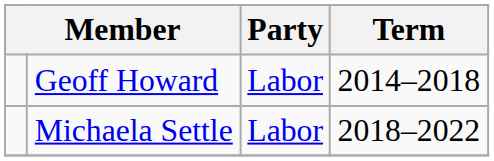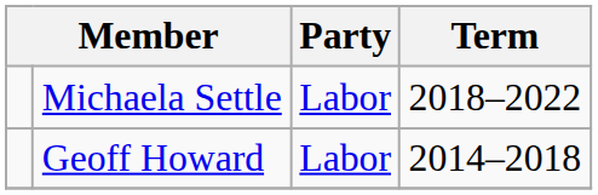rows swapped: Geoff Howard <-> Michaela Settle
